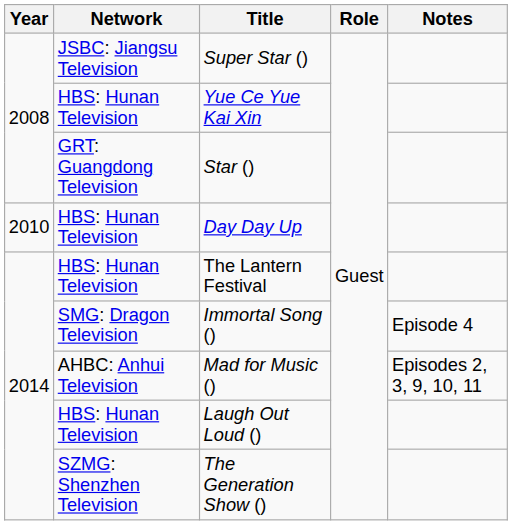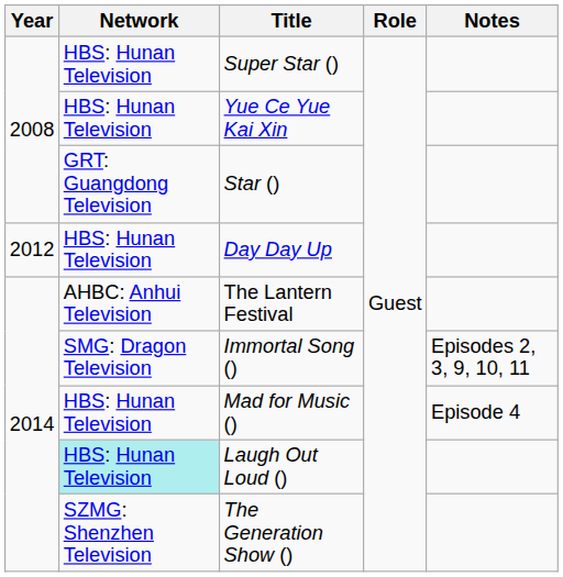Super Star () | Network: JSBC: Jiangsu Television -> HBS: Hunan Television
Day Day Up | Year: 2010 -> 2012
The Lantern Festival | Network: HBS: Hunan Television -> AHBC: Anhui Television
Immortal Song () | Notes: Episode 4 -> Episodes 2, 3, 9, 10, 11
Mad for Music () | Network: AHBC: Anhui Television -> HBS: Hunan Television
Mad for Music () | Notes: Episodes 2, 3, 9, 10, 11 -> Episode 4
Laugh Out Loud () | Network: no background -> paleturquoise background
